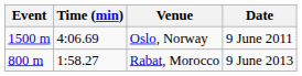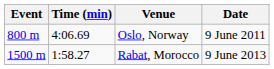Oslo, Norway | Event: 1500 m -> 800 m
Rabat, Morocco | Event: 800 m -> 1500 m
